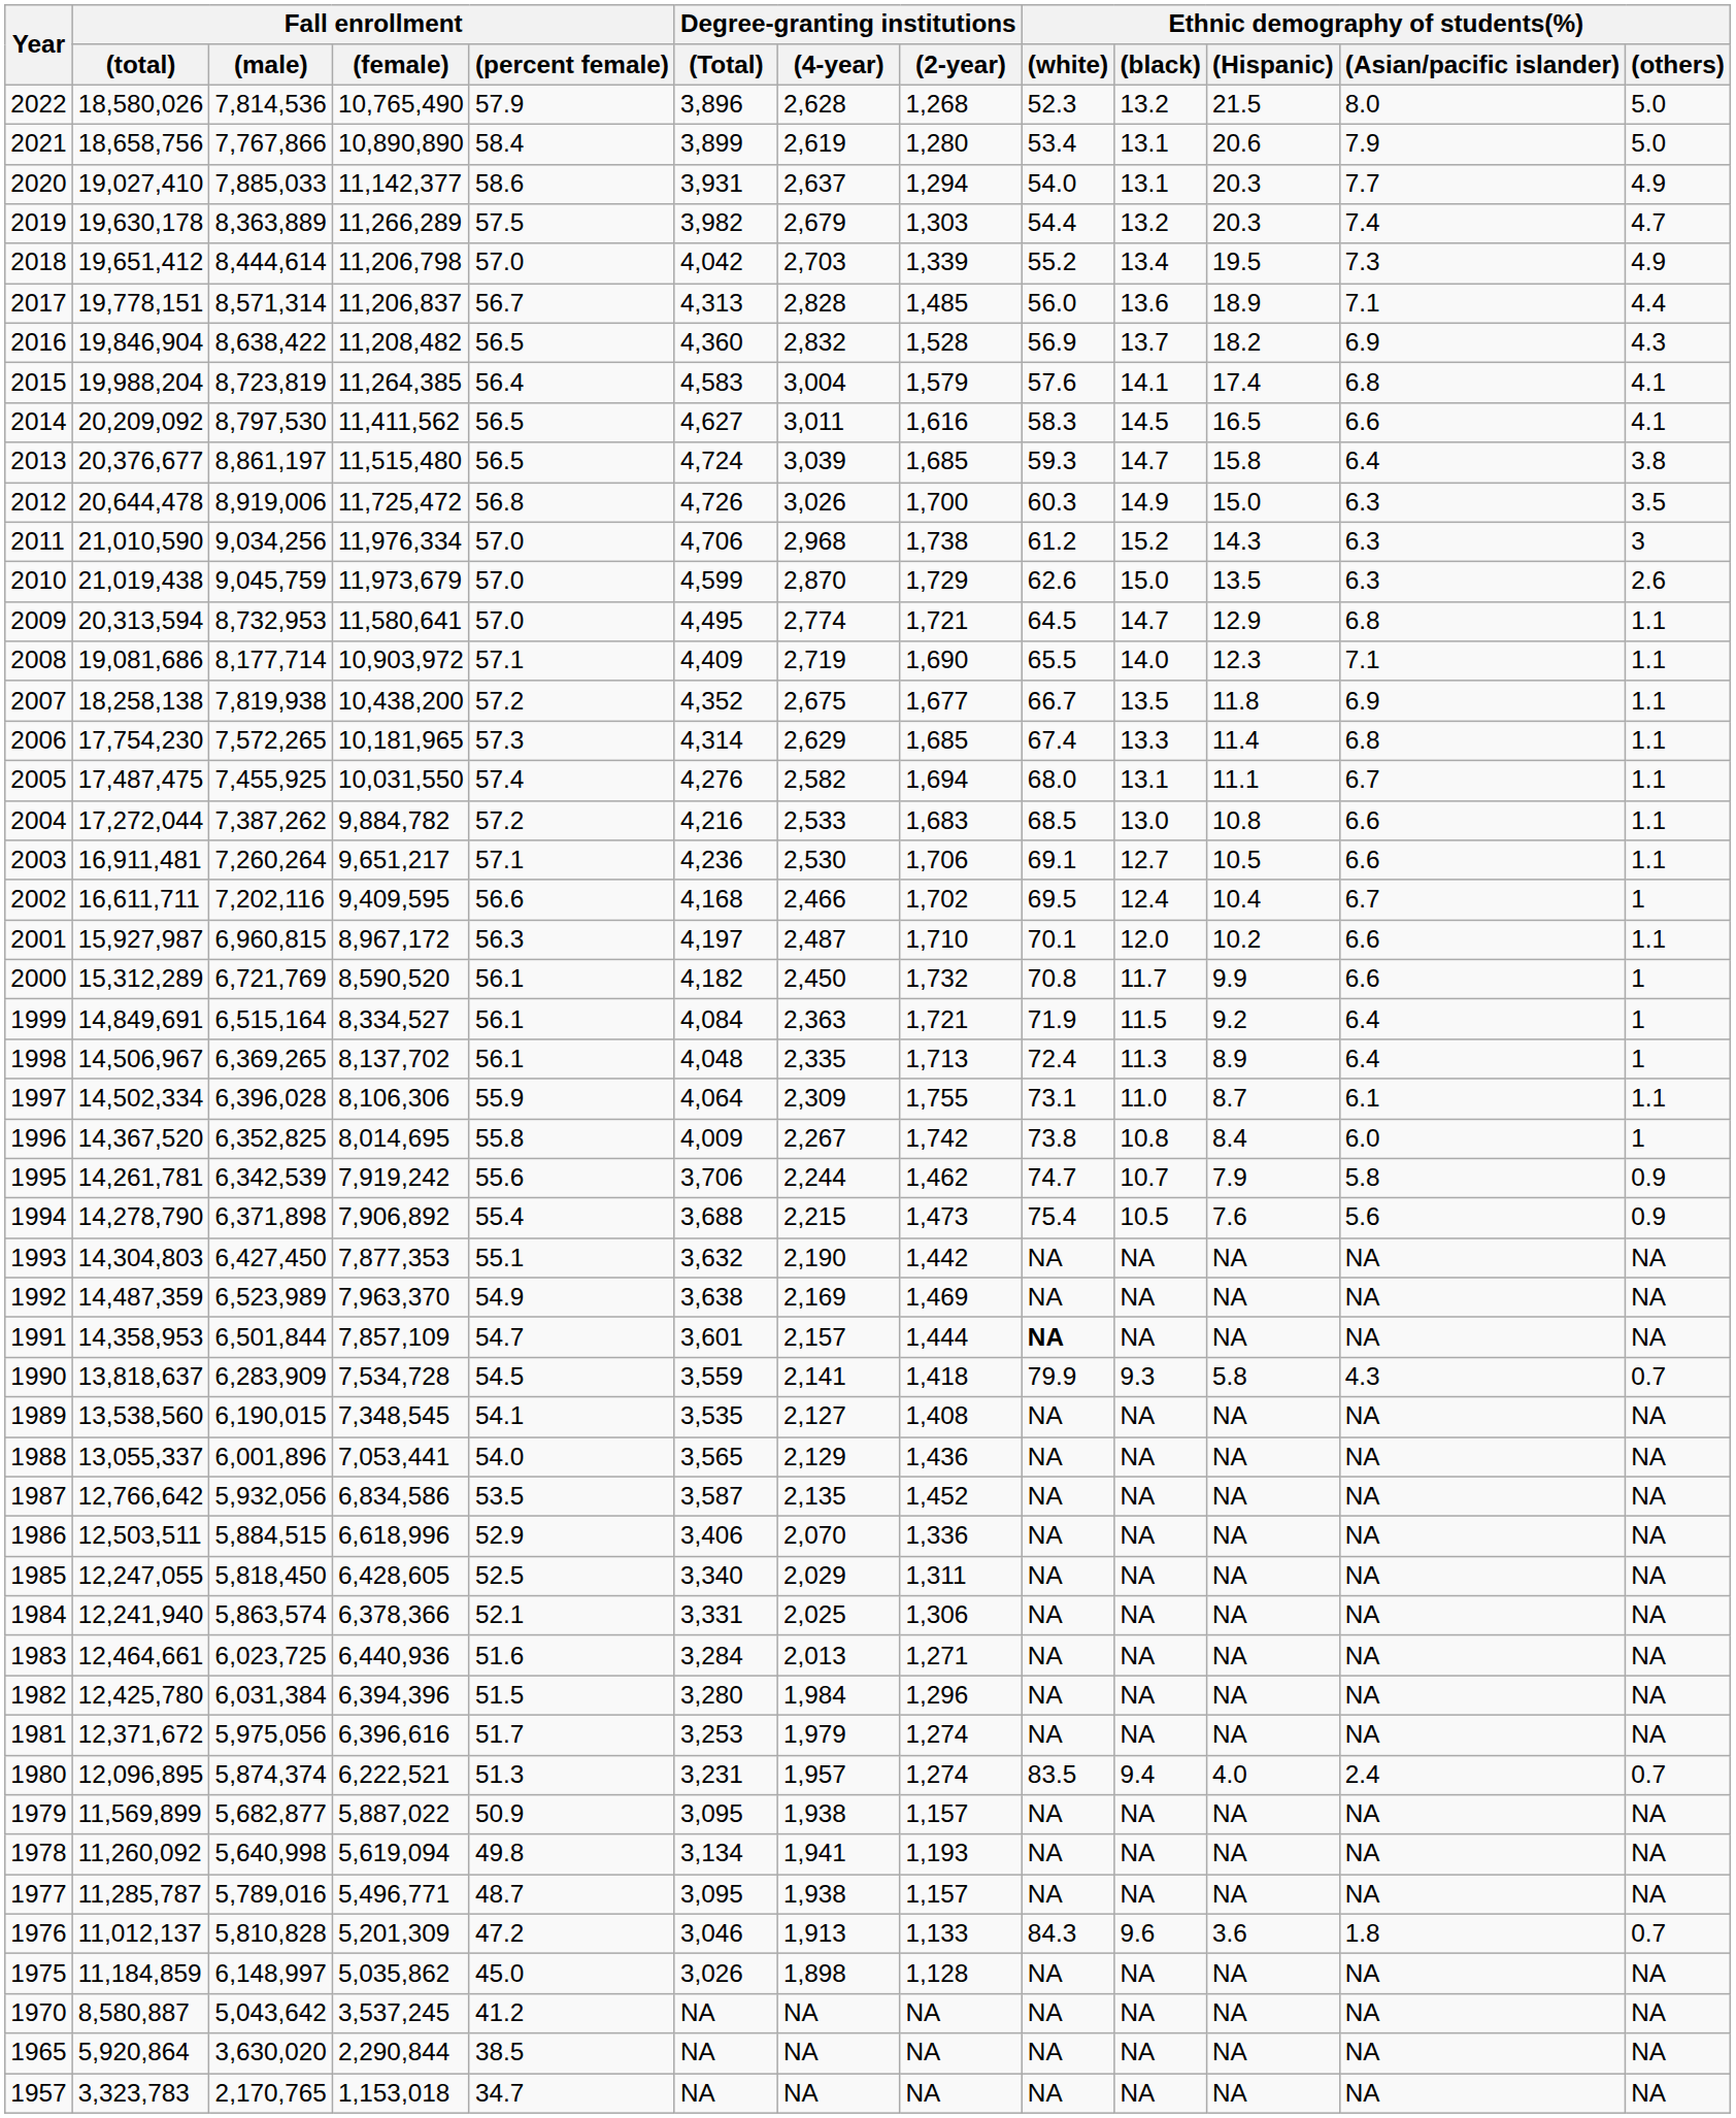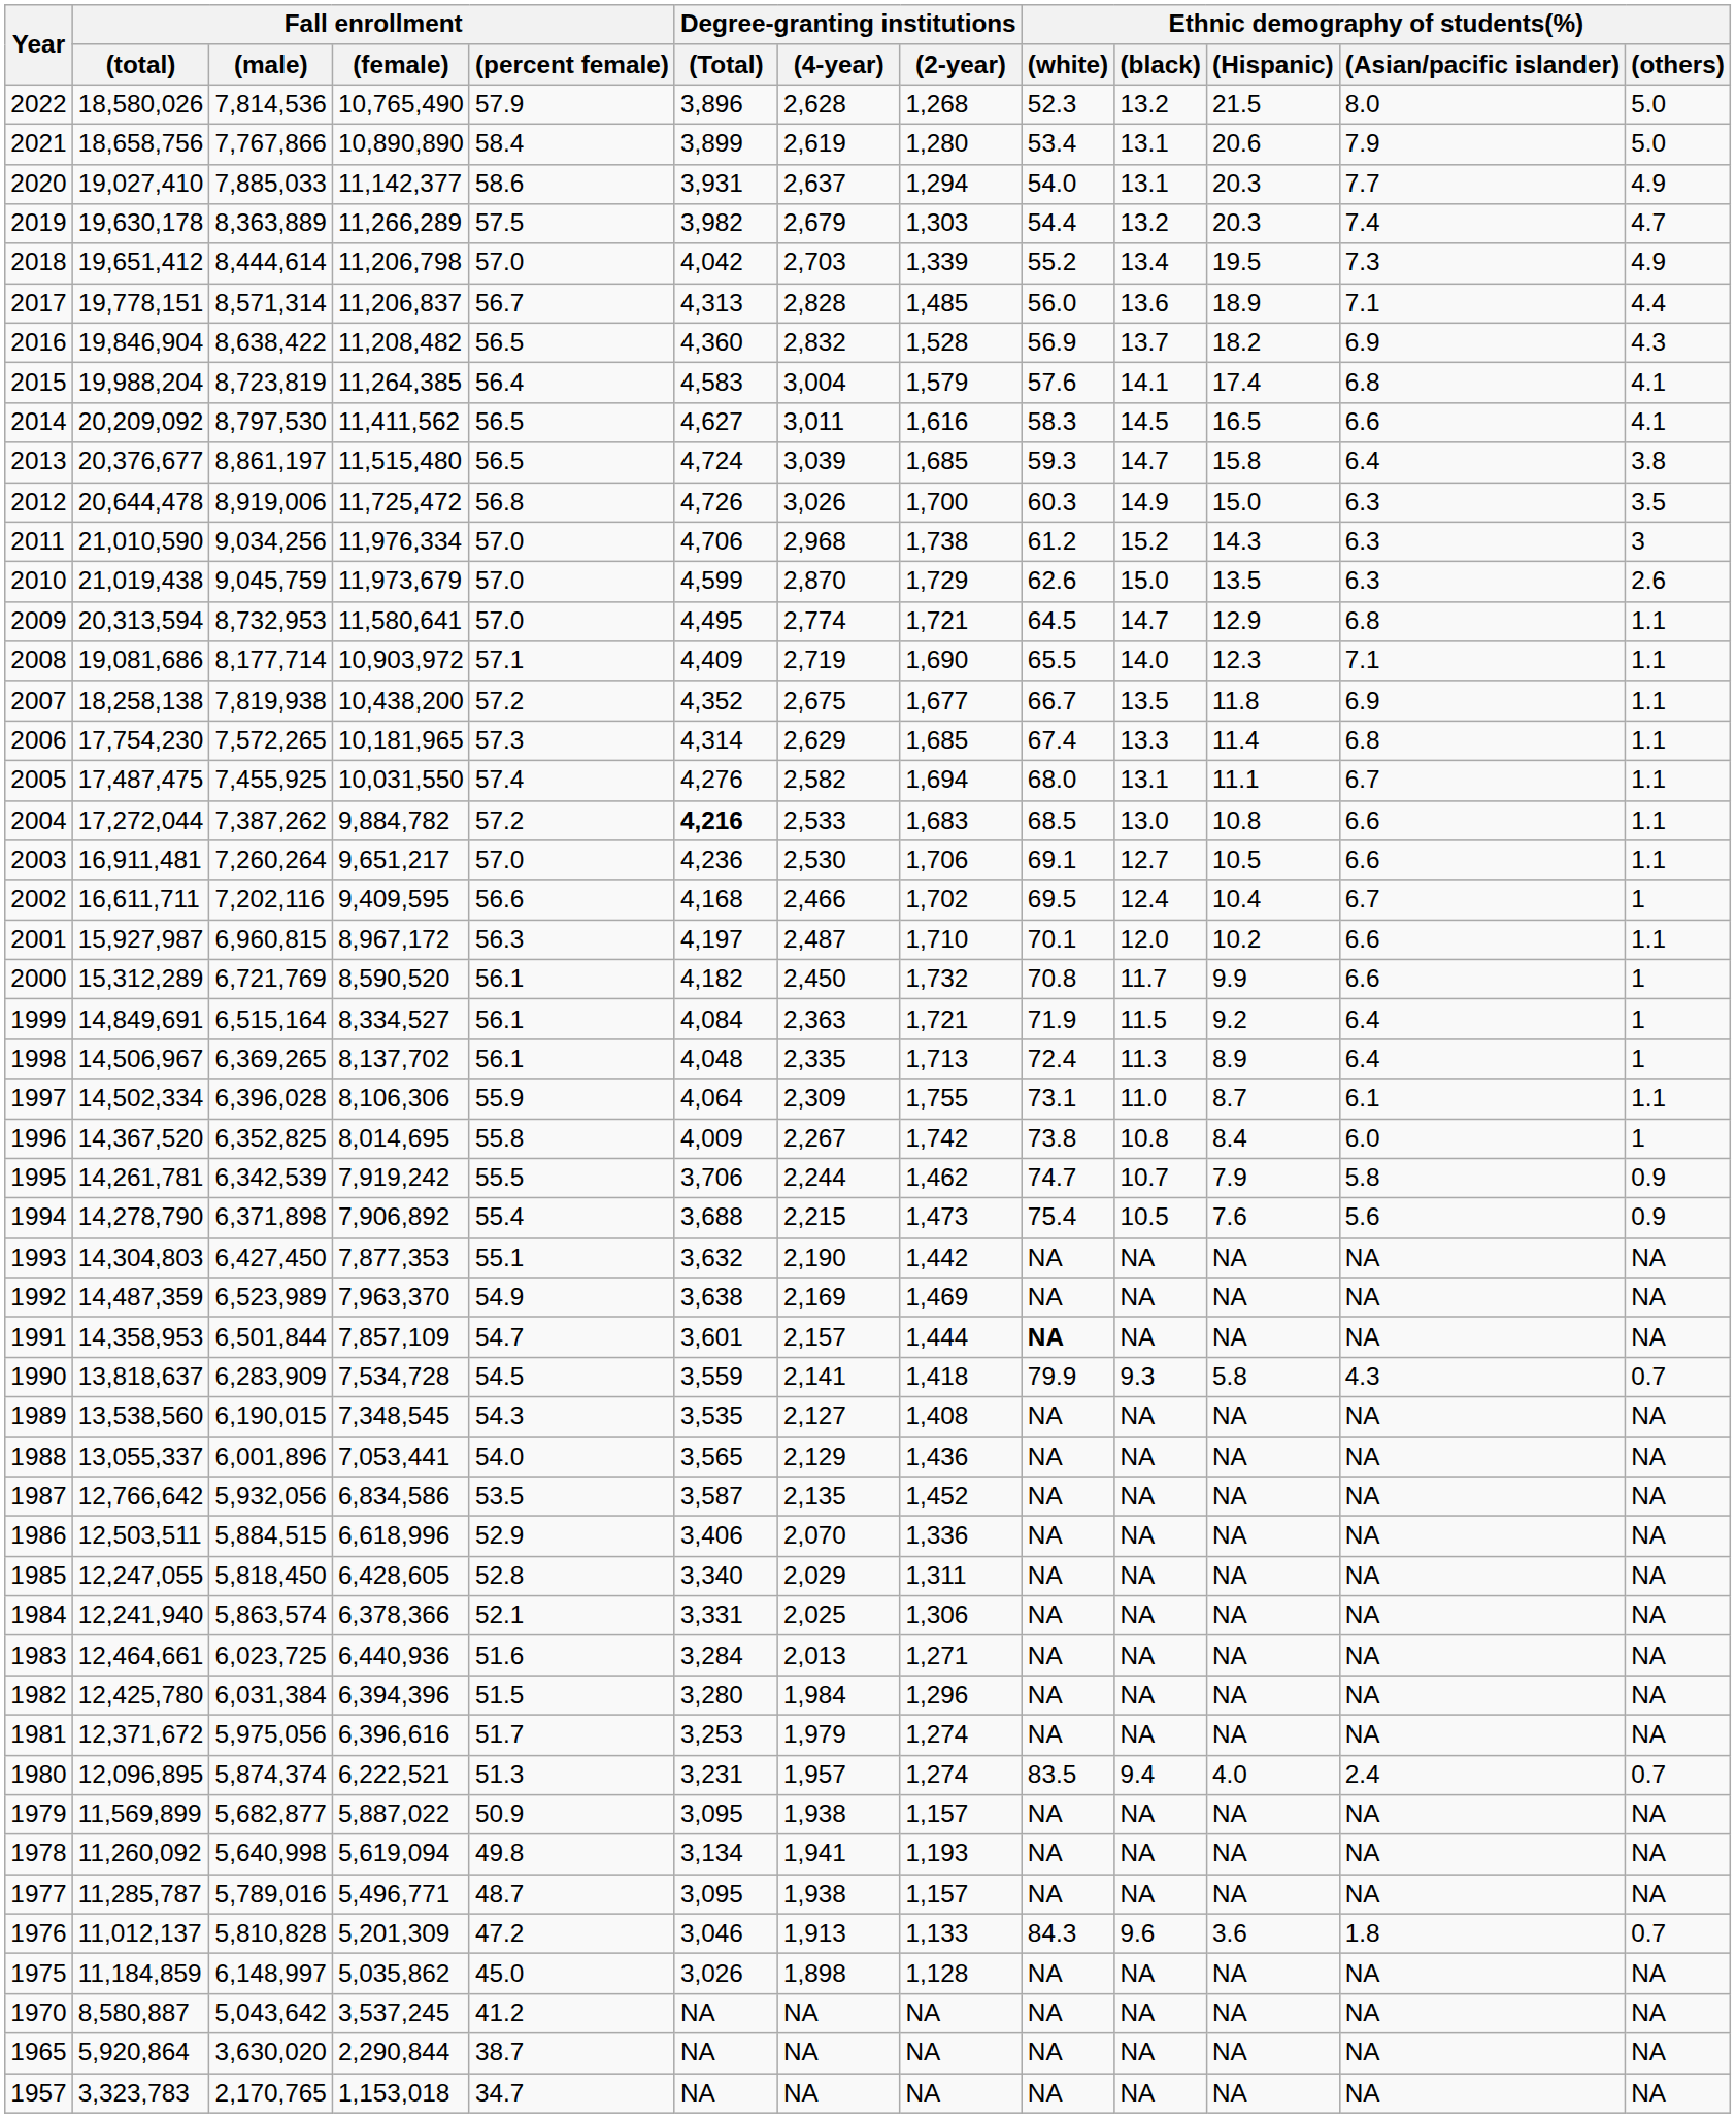2004 | Degree-granting institutions / (Total): normal -> bold
2003 | Fall enrollment / (percent female): 57.1 -> 57.0
1995 | Fall enrollment / (percent female): 55.6 -> 55.5
1989 | Fall enrollment / (percent female): 54.1 -> 54.3
1985 | Fall enrollment / (percent female): 52.5 -> 52.8
1965 | Fall enrollment / (percent female): 38.5 -> 38.7
